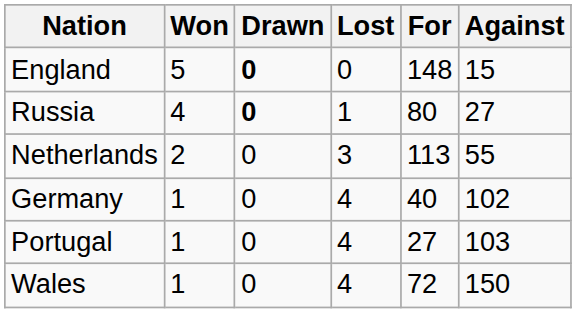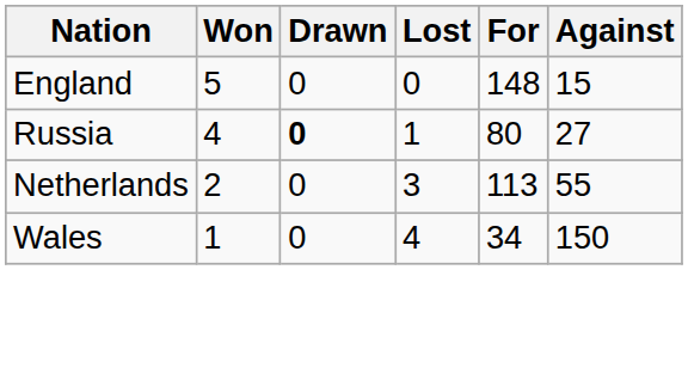England | Drawn: bold -> normal
- row: Germany | 1 | 0 | 4 | 40 | 102
- row: Portugal | 1 | 0 | 4 | 27 | 103
Wales | For: 72 -> 34
